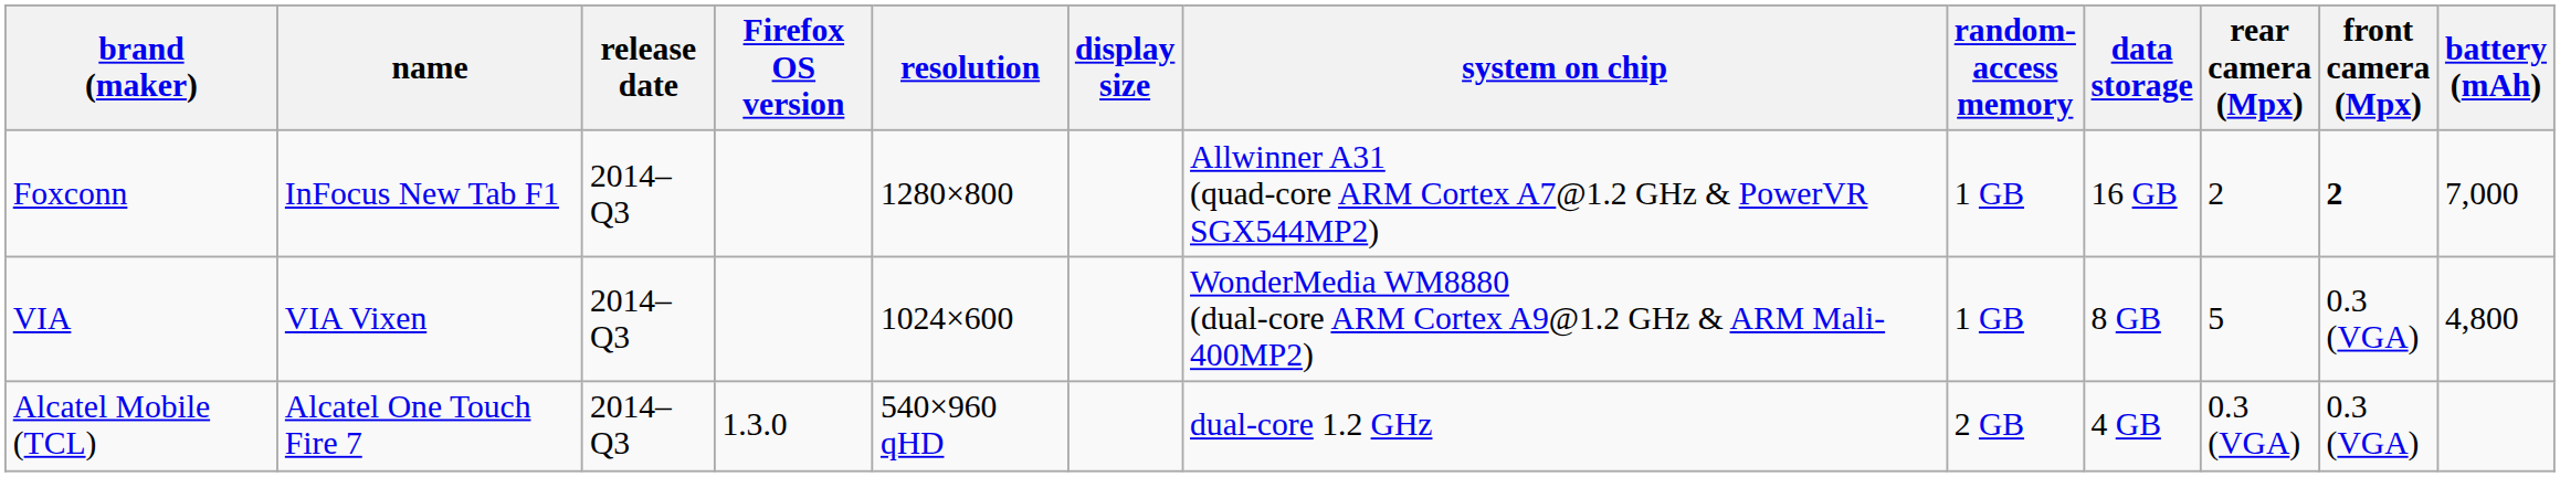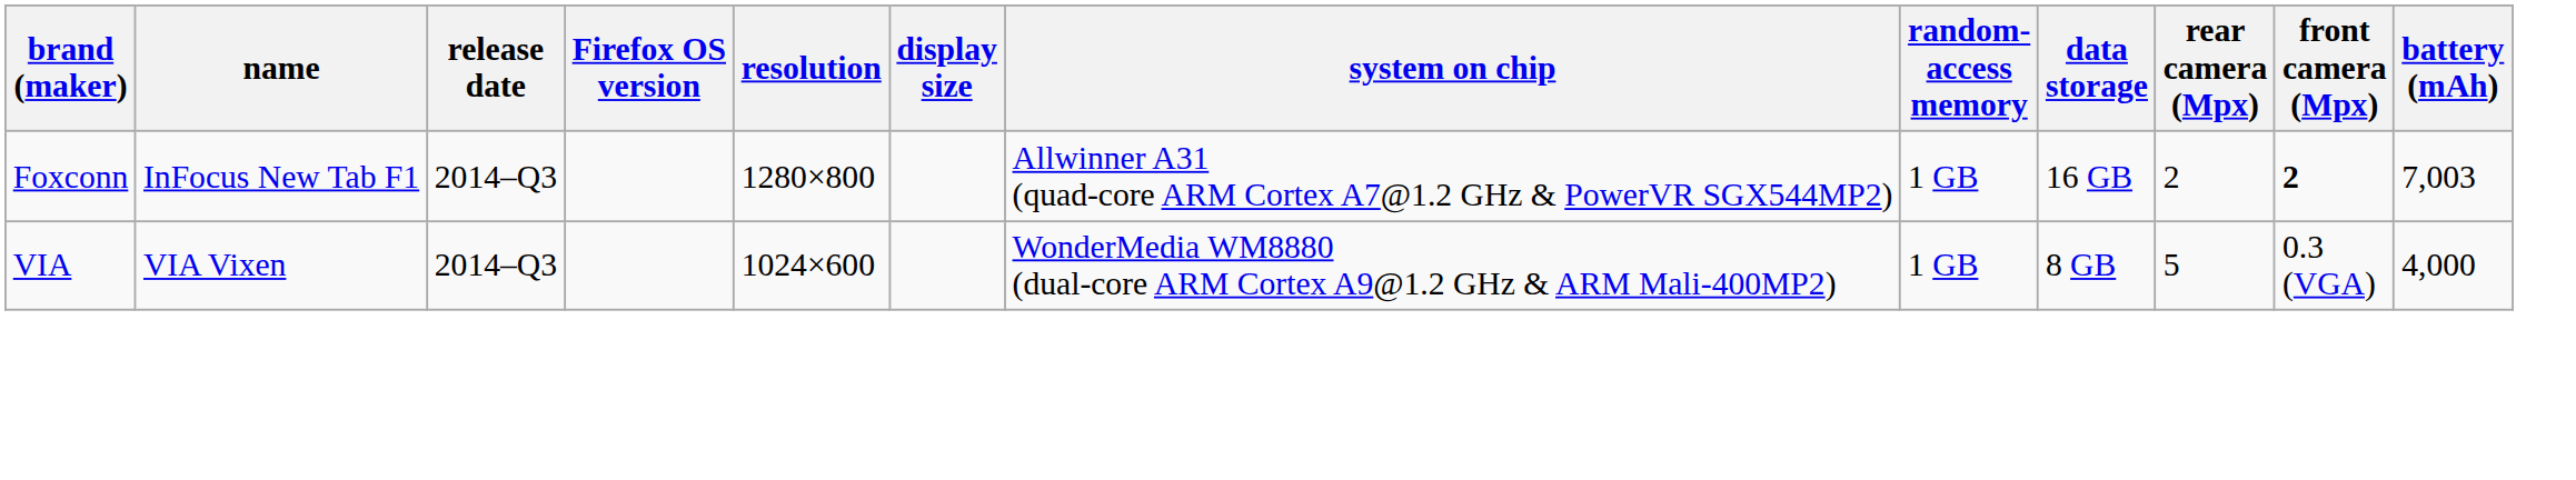Foxconn | battery (mAh): 7,000 -> 7,003
VIA | battery (mAh): 4,800 -> 4,000
- row: Alcatel Mobile (TCL) | Alcatel One Touch Fire 7 | 2014–Q3 | 1.3.0 | 540×960 qHD | dual-core 1.2 GHz | 2 GB | 4 GB | 0.3 (VGA) | 0.3 (VGA)
